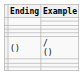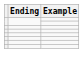- row: () | / ()
